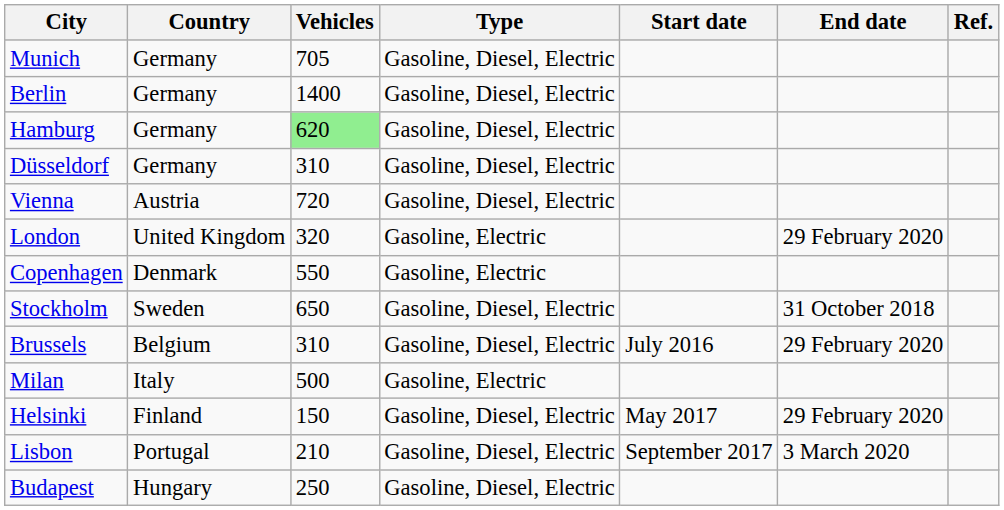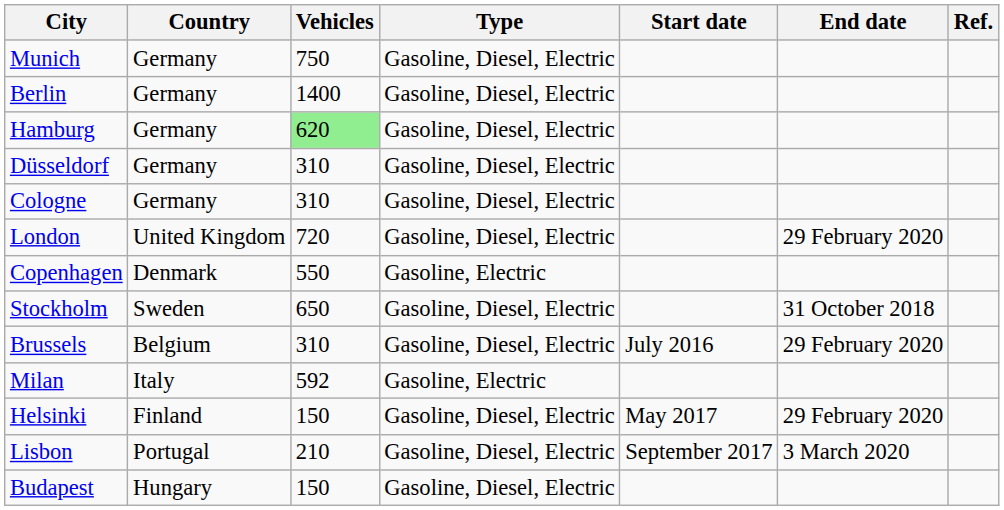Munich | Vehicles: 705 -> 750
+ row: Cologne | Germany | 310 | Gasoline, Diesel, Electric
- row: Vienna | Austria | 720 | Gasoline, Diesel, Electric
London | Vehicles: 320 -> 720
London | Type: Gasoline, Electric -> Gasoline, Diesel, Electric
Milan | Vehicles: 500 -> 592
Budapest | Vehicles: 250 -> 150
